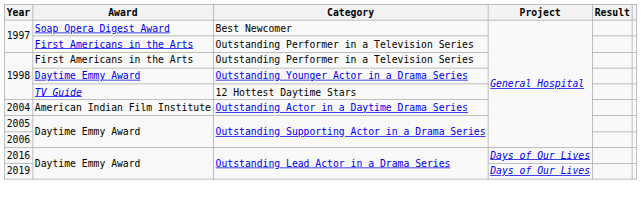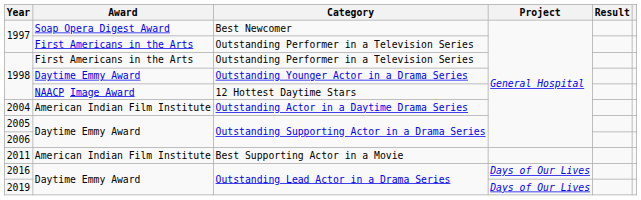1998 / 12 Hottest Daytime Stars | Award: TV Guide -> NAACP Image Award
+ row: 2011 | American Indian Film Institute | Best Supporting Actor in a Movie
